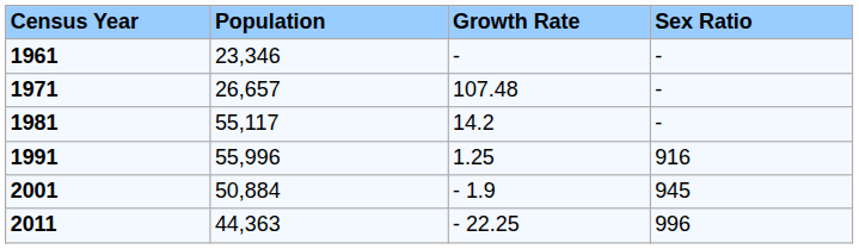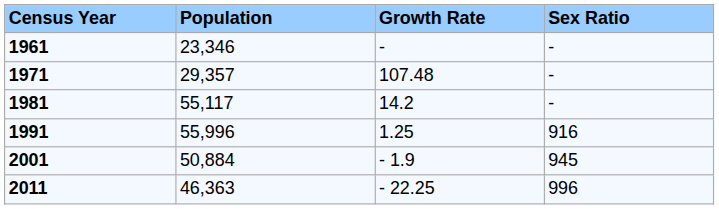1971 | Population: 26,657 -> 29,357
2011 | Population: 44,363 -> 46,363
